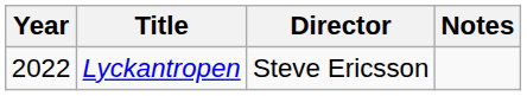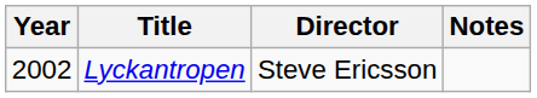Lyckantropen | Year: 2022 -> 2002
